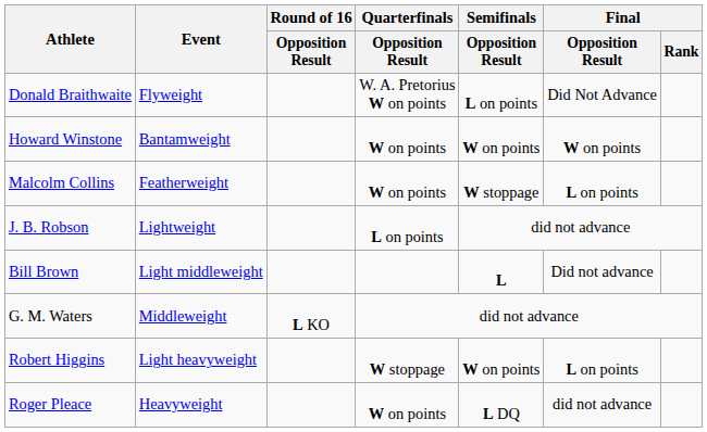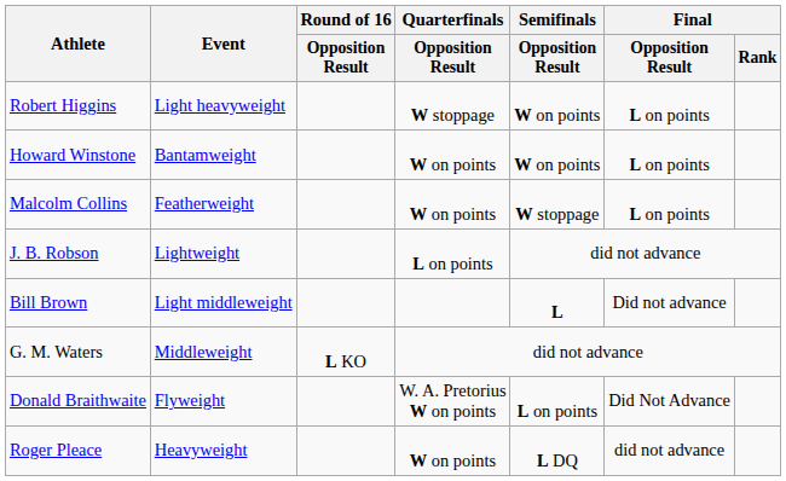rows swapped: Donald Braithwaite <-> Robert Higgins
Howard Winstone | Final / Opposition Result: W on points -> L on points
